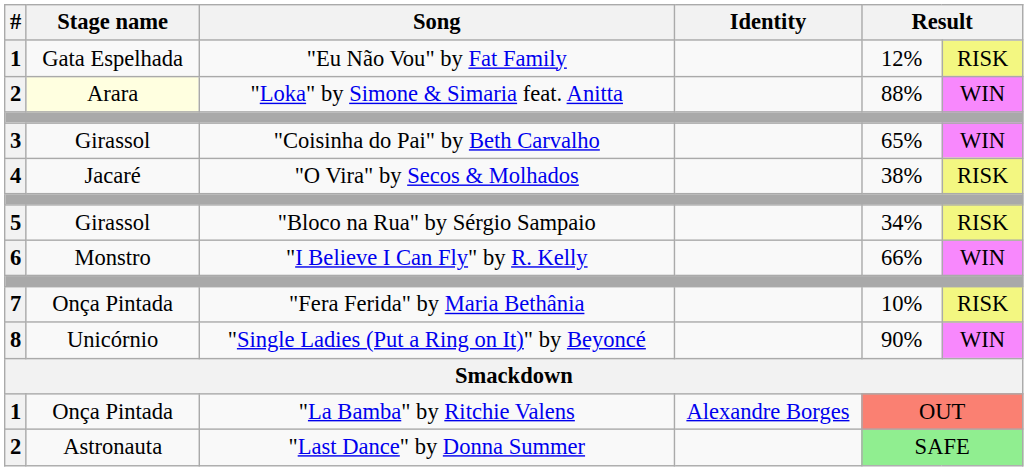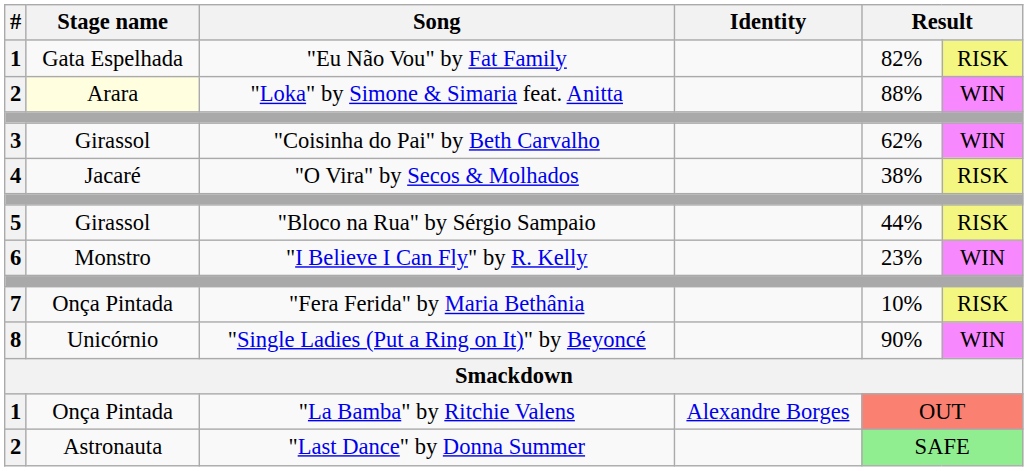"Eu Não Vou" by Fat Family | column 5: 12% -> 82%
"Coisinha do Pai" by Beth Carvalho | column 5: 65% -> 62%
"Bloco na Rua" by Sérgio Sampaio | column 5: 34% -> 44%
"I Believe I Can Fly" by R. Kelly | column 5: 66% -> 23%
